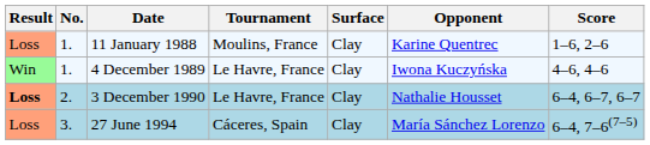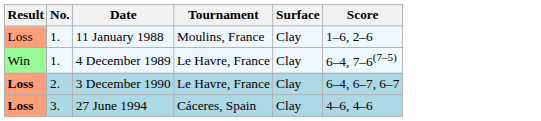- column: Opponent | Karine Quentrec | Iwona Kuczyńska | Nathalie Housset | María Sánchez Lorenzo
4 December 1989 | Score: 4–6, 4–6 -> 6–4, 7–6(7–5)
27 June 1994 | Result: normal -> bold
27 June 1994 | Score: 6–4, 7–6(7–5) -> 4–6, 4–6
